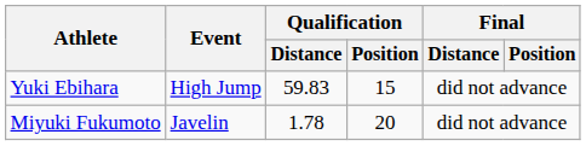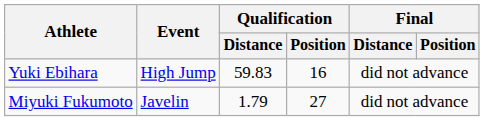Yuki Ebihara | Qualification / Position: 15 -> 16
Miyuki Fukumoto | Qualification / Distance: 1.78 -> 1.79
Miyuki Fukumoto | Qualification / Position: 20 -> 27
